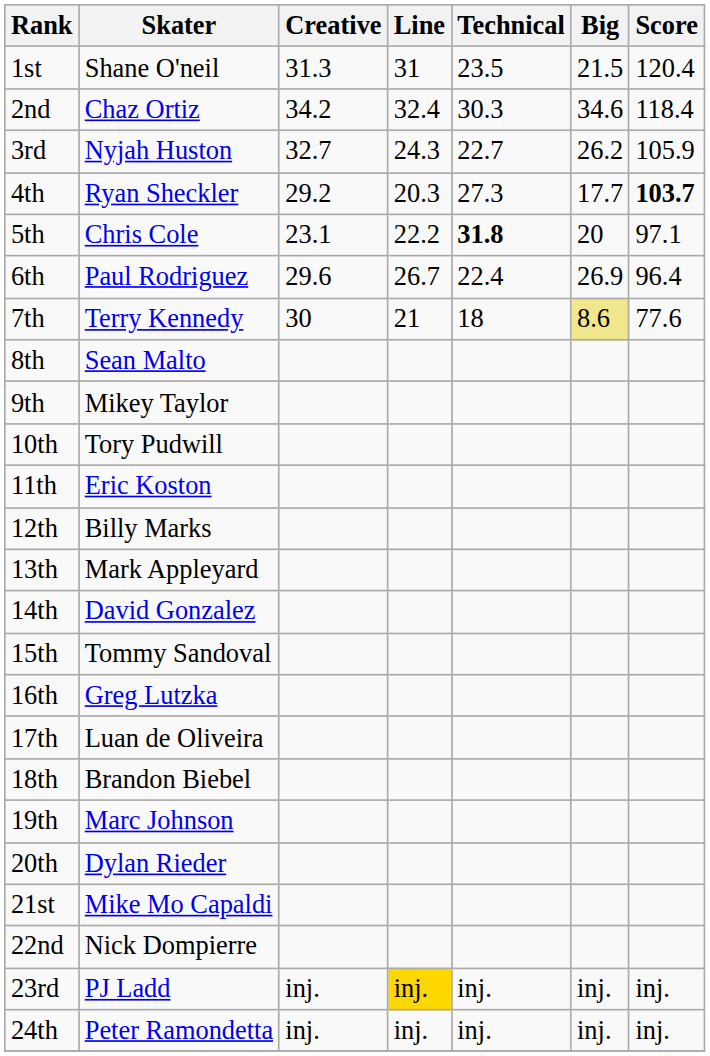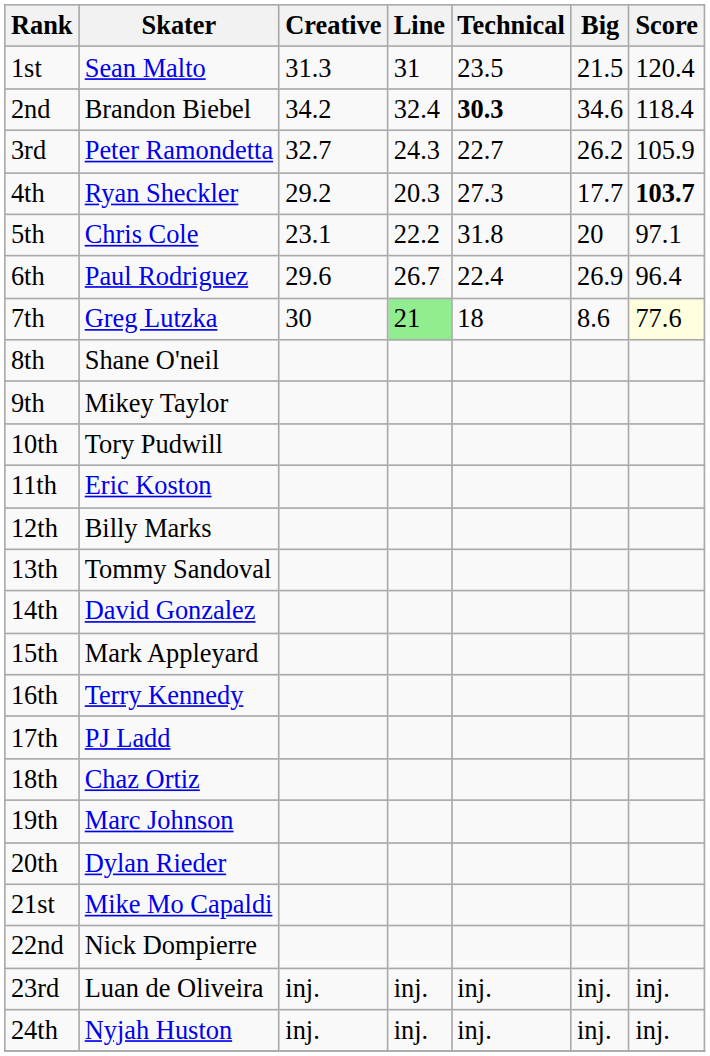1st | Skater: Shane O'neil -> Sean Malto
2nd | Skater: Chaz Ortiz -> Brandon Biebel
2nd | Technical: normal -> bold
3rd | Skater: Nyjah Huston -> Peter Ramondetta
5th | Technical: bold -> normal
7th | Skater: Terry Kennedy -> Greg Lutzka
7th | Line: no background -> lightgreen background
7th | Big: khaki background -> no background
7th | Score: no background -> lightyellow background
8th | Skater: Sean Malto -> Shane O'neil
13th | Skater: Mark Appleyard -> Tommy Sandoval
15th | Skater: Tommy Sandoval -> Mark Appleyard
16th | Skater: Greg Lutzka -> Terry Kennedy
17th | Skater: Luan de Oliveira -> PJ Ladd
18th | Skater: Brandon Biebel -> Chaz Ortiz
23rd | Skater: PJ Ladd -> Luan de Oliveira
23rd | Line: gold background -> no background
24th | Skater: Peter Ramondetta -> Nyjah Huston
